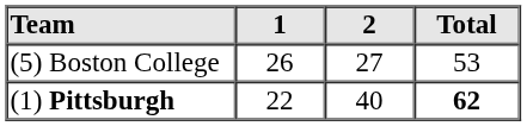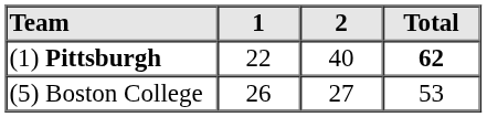rows swapped: (5) Boston College <-> (1) Pittsburgh
